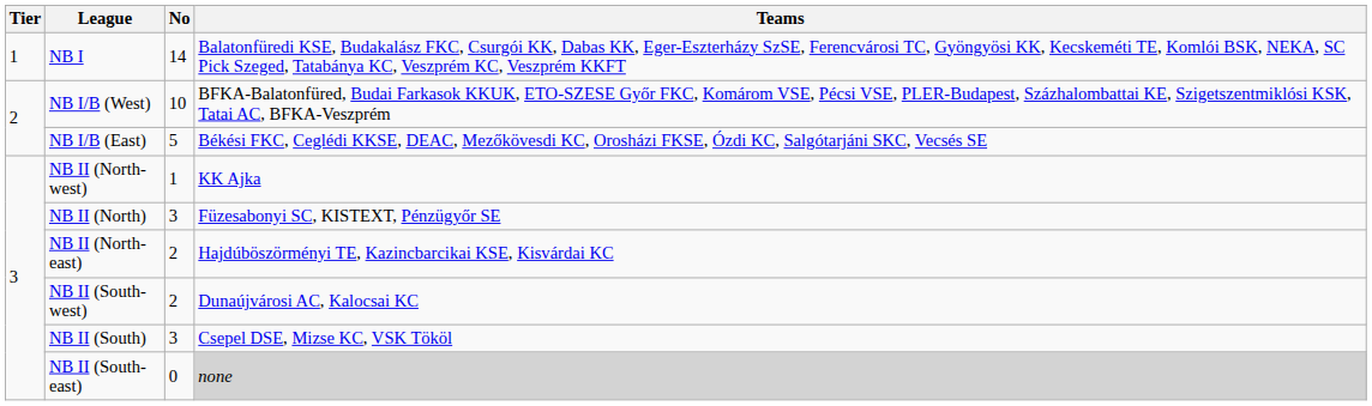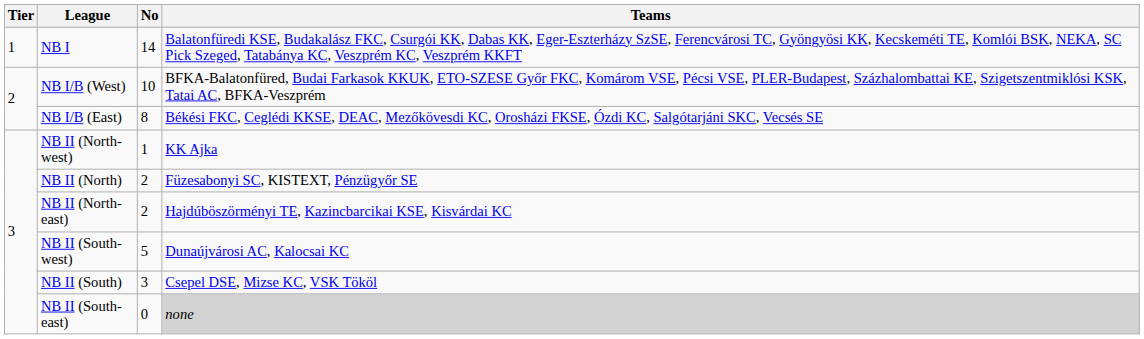NB I/B (East) | No: 5 -> 8
NB II (North) | No: 3 -> 2
NB II (South-west) | No: 2 -> 5
